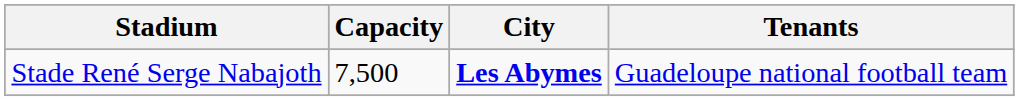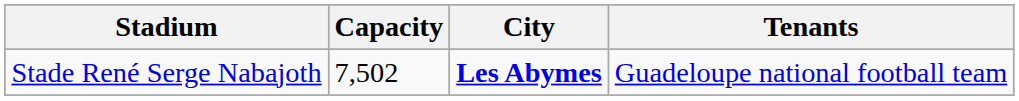Stade René Serge Nabajoth | Capacity: 7,500 -> 7,502
